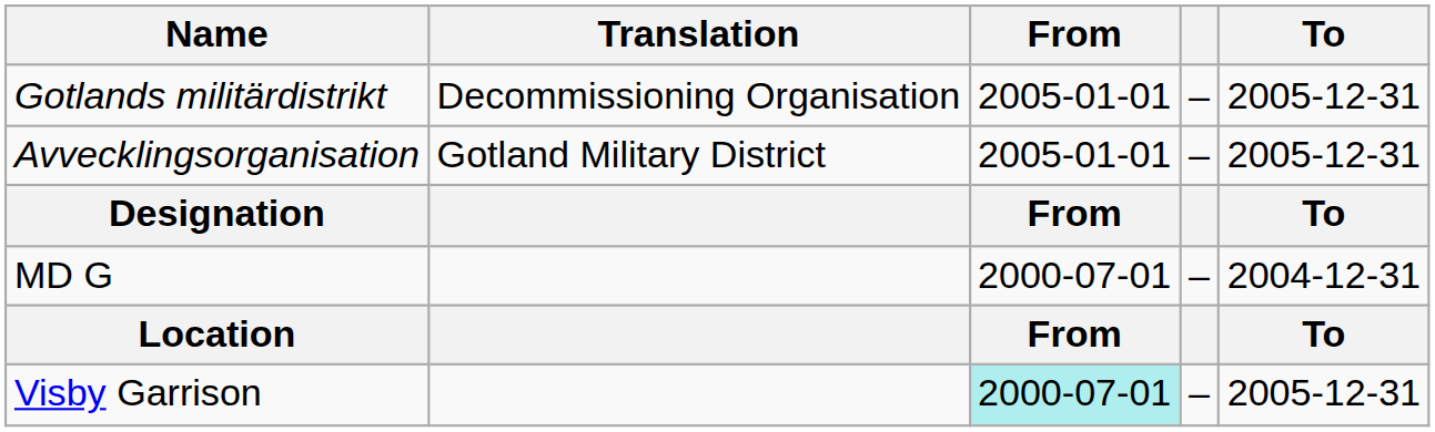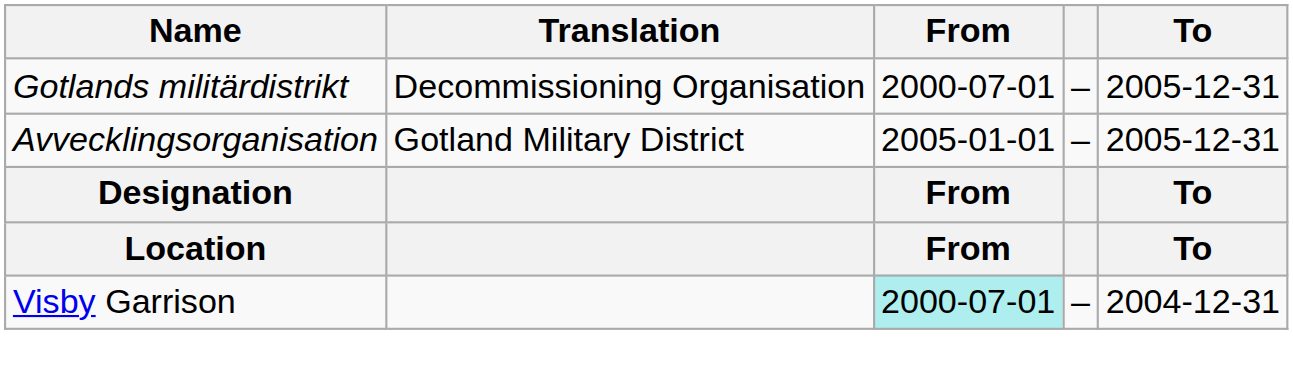Gotlands militärdistrikt | From: 2005-01-01 -> 2000-07-01
- row: MD G | 2000-07-01 | – | 2004-12-31
Visby Garrison | To: 2005-12-31 -> 2004-12-31
